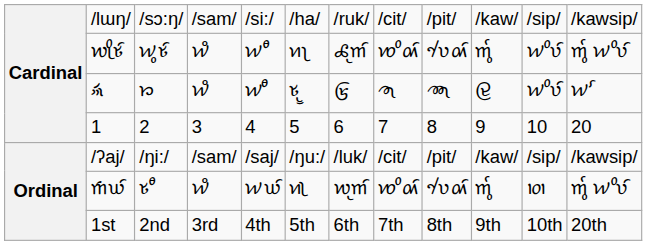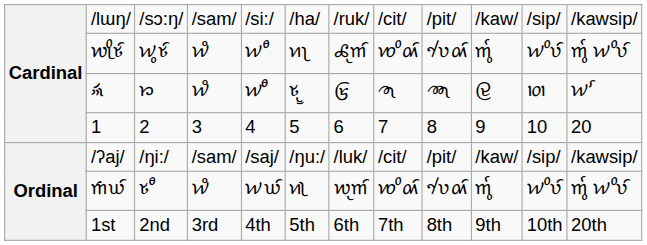𑜱 | column 11: 𑜏𑜢𑜆𑜫 -> 𑜺
𑜒𑜊𑜫 | column 11: 𑜺 -> 𑜏𑜢𑜆𑜫
